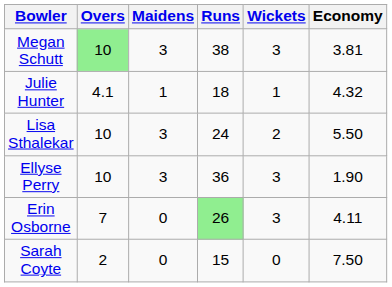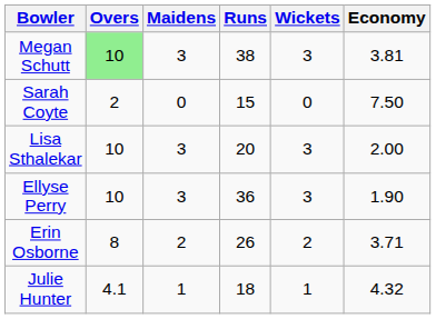rows swapped: Julie Hunter <-> Sarah Coyte
Lisa Sthalekar | Runs: 24 -> 20
Lisa Sthalekar | Wickets: 2 -> 3
Lisa Sthalekar | Economy: 5.50 -> 2.00
Erin Osborne | Overs: 7 -> 8
Erin Osborne | Maidens: 0 -> 2
Erin Osborne | Runs: lightgreen background -> no background
Erin Osborne | Wickets: 3 -> 2
Erin Osborne | Economy: 4.11 -> 3.71
